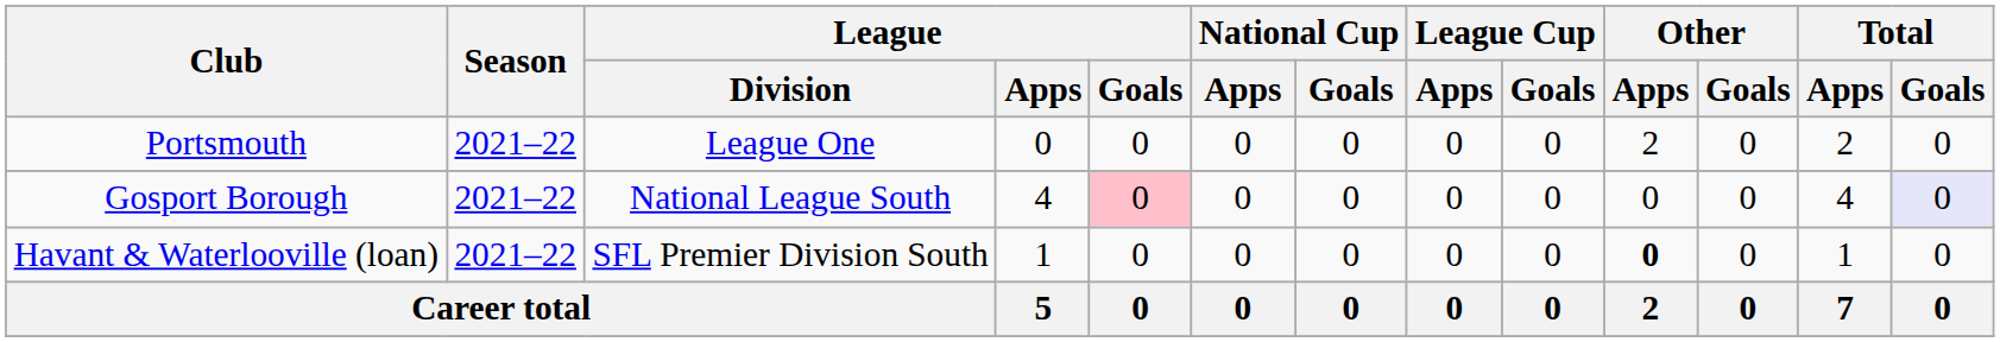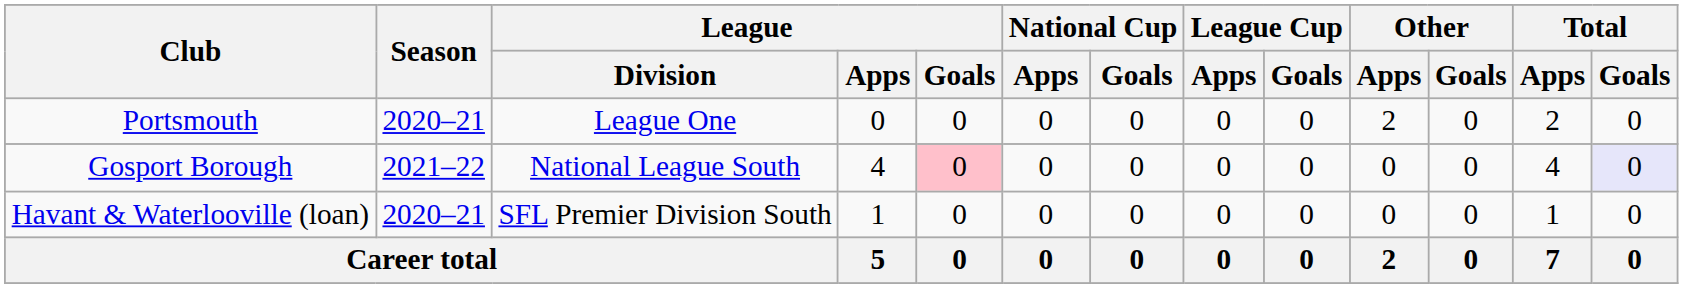Portsmouth | Season: 2021–22 -> 2020–21
Havant & Waterlooville (loan) | Season: 2021–22 -> 2020–21
Havant & Waterlooville (loan) | Other / Apps: bold -> normal
